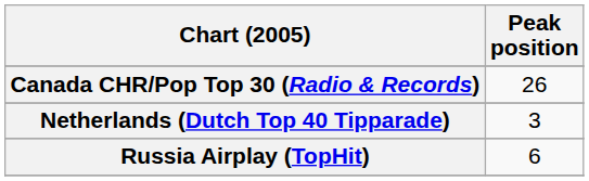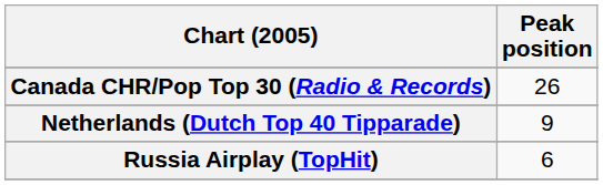Netherlands (Dutch Top 40 Tipparade) | Peak position: 3 -> 9
